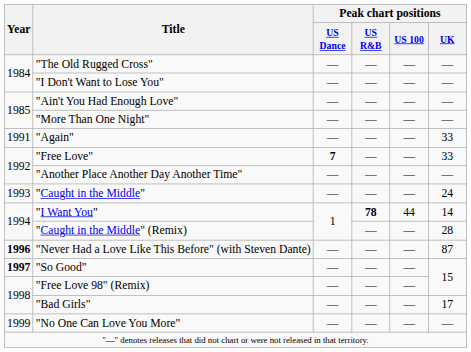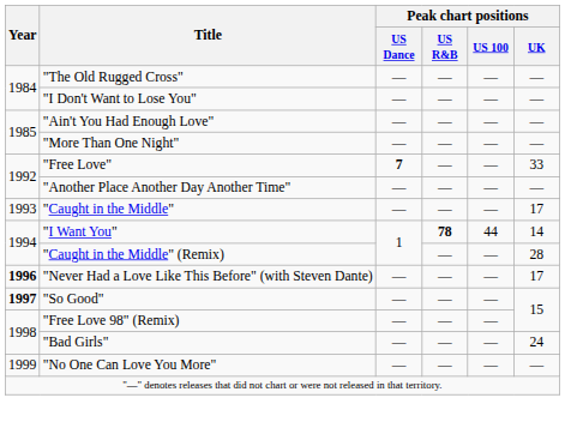- row: 1991 | "Again" | ― | ― | ― | 33
"Caught in the Middle" | Peak chart positions / UK: 24 -> 17
"Never Had a Love Like This Before" (with Steven Dante) | Peak chart positions / UK: 87 -> 17
"Bad Girls" | Peak chart positions / UK: 17 -> 24
